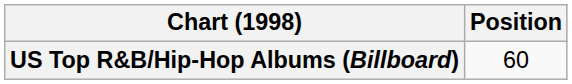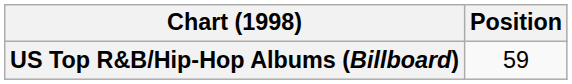US Top R&B/Hip-Hop Albums (Billboard) | Position: 60 -> 59
